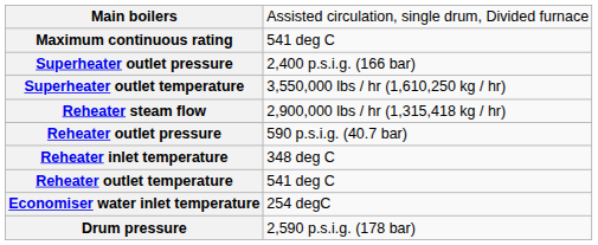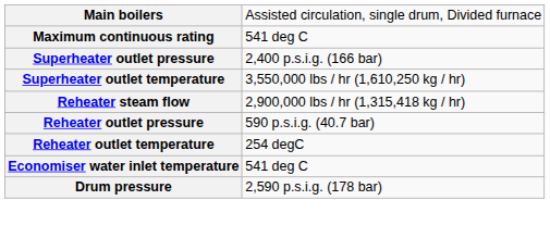- row: Reheater inlet temperature | 348 deg C
Reheater outlet temperature | column 2: 541 deg C -> 254 degC
Economiser water inlet temperature | column 2: 254 degC -> 541 deg C
